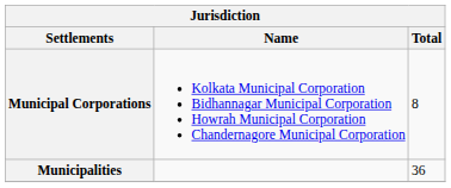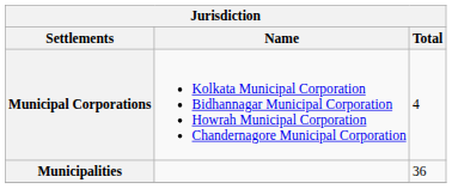Municipal Corporations | Total: 8 -> 4
